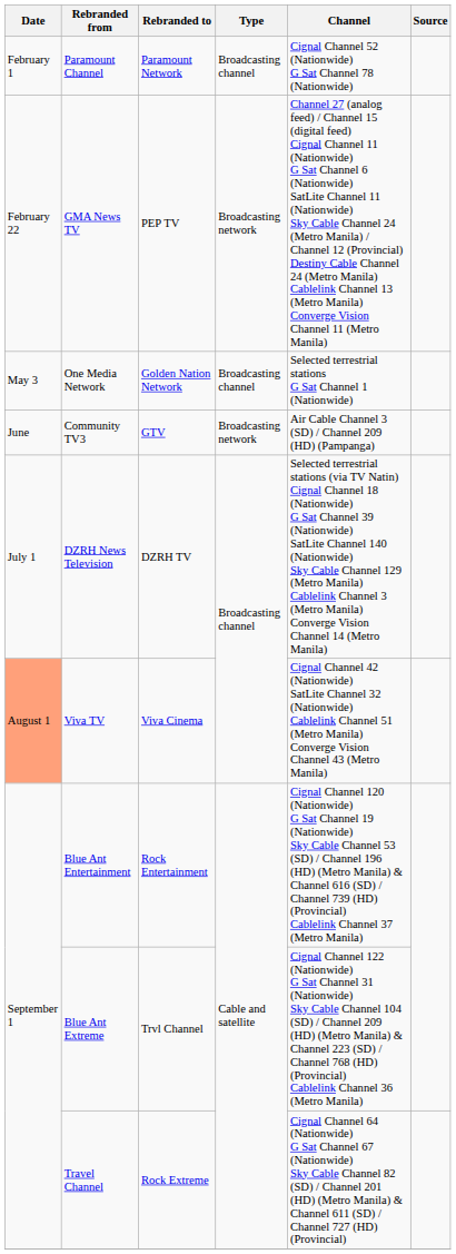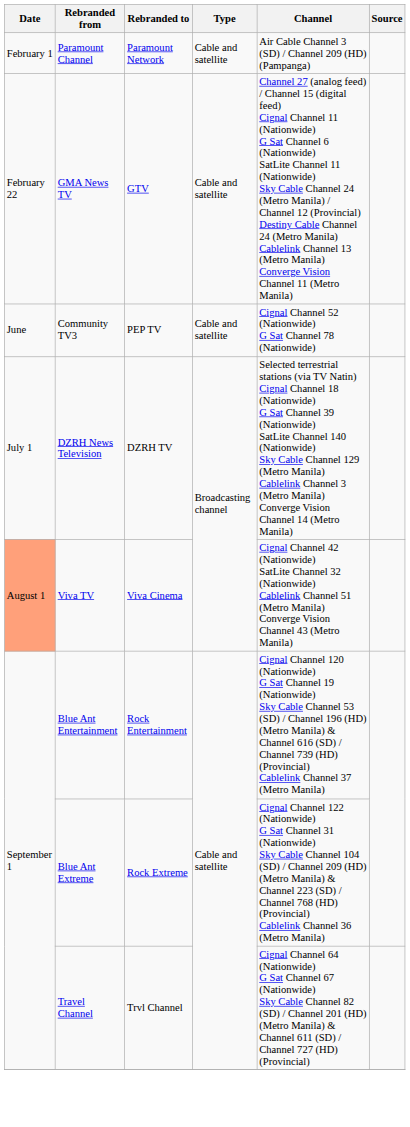Paramount Channel | Type: Broadcasting channel -> Cable and satellite
Paramount Channel | Channel: Cignal Channel 52 (Nationwide) G Sat Channel 78 (Nationwide) -> Air Cable Channel 3 (SD) / Channel 209 (HD) (Pampanga)
GMA News TV | Rebranded to: PEP TV -> GTV
GMA News TV | Type: Broadcasting network -> Cable and satellite
- row: May 3 | One Media Network | Golden Nation Network | Broadcasting channel | Selected terrestrial stations G Sat Channel 1 (Nationwide)
Community TV3 | Rebranded to: GTV -> PEP TV
Community TV3 | Type: Broadcasting network -> Cable and satellite
Community TV3 | Channel: Air Cable Channel 3 (SD) / Channel 209 (HD) (Pampanga) -> Cignal Channel 52 (Nationwide) G Sat Channel 78 (Nationwide)
Blue Ant Extreme | Rebranded to: Trvl Channel -> Rock Extreme
Travel Channel | Rebranded to: Rock Extreme -> Trvl Channel
